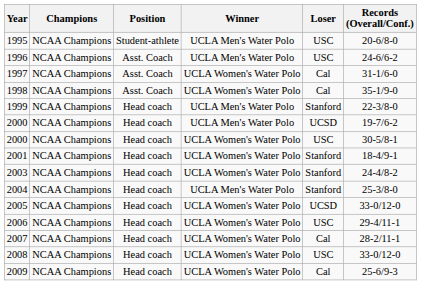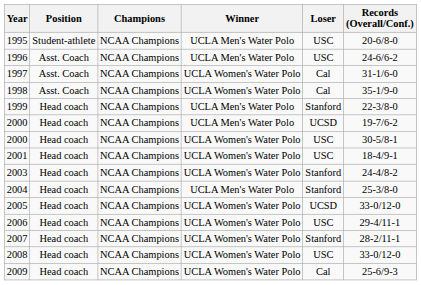columns swapped: Champions <-> Position
2001 | Loser: Stanford -> USC
2007 | Loser: Cal -> Stanford
